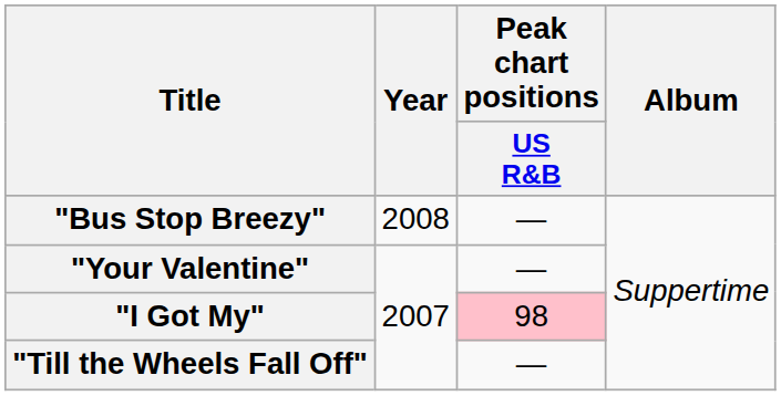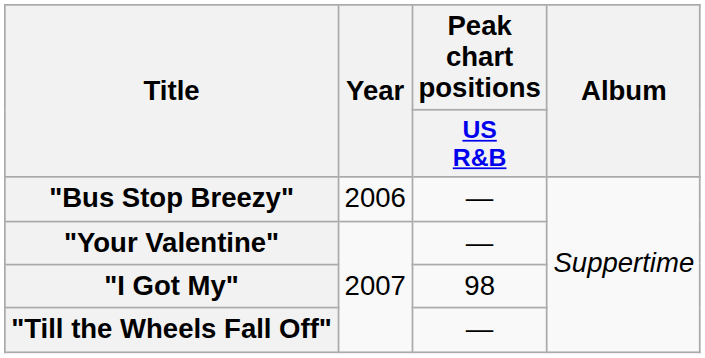"Bus Stop Breezy" | Year: 2008 -> 2006
"I Got My" | Peak chart positions / US R&B: pink background -> no background
